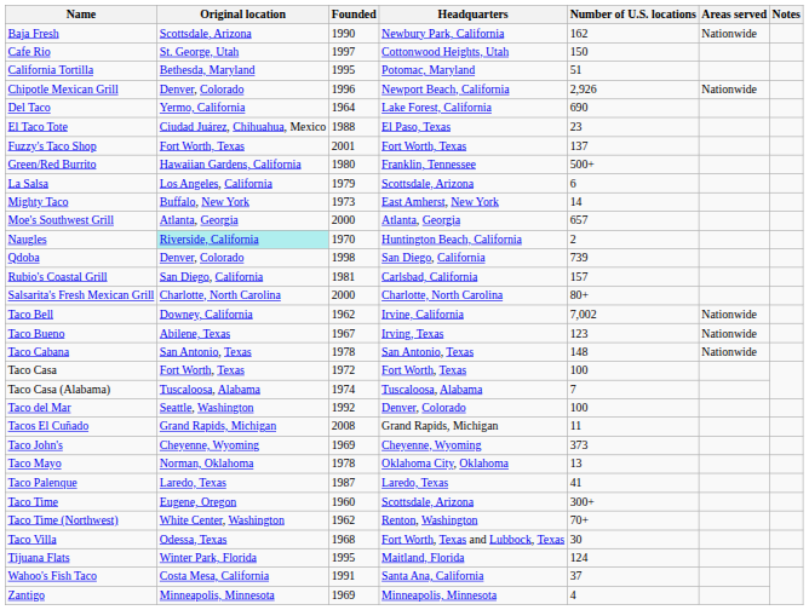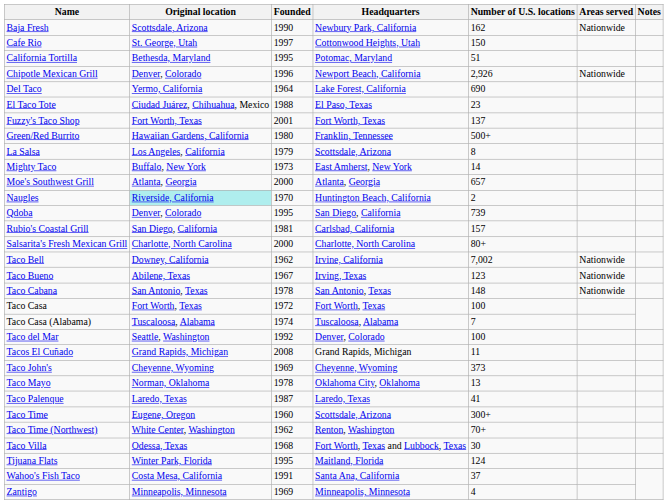La Salsa | Number of U.S. locations: 6 -> 8
Qdoba | Founded: 1998 -> 1995
